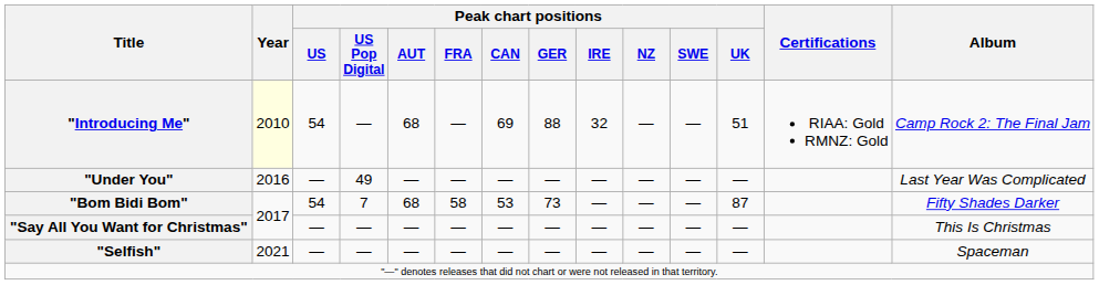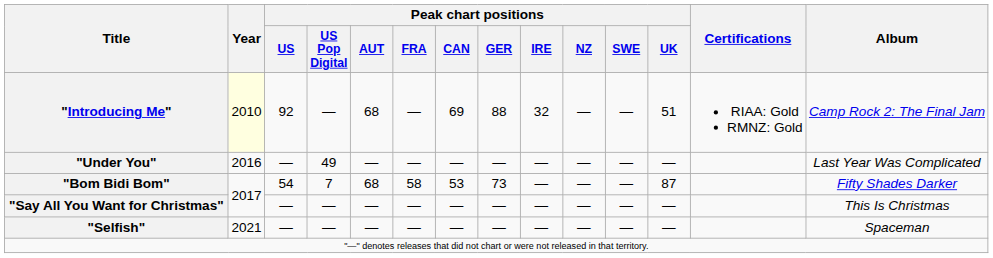"Introducing Me" | Peak chart positions / US: 54 -> 92
